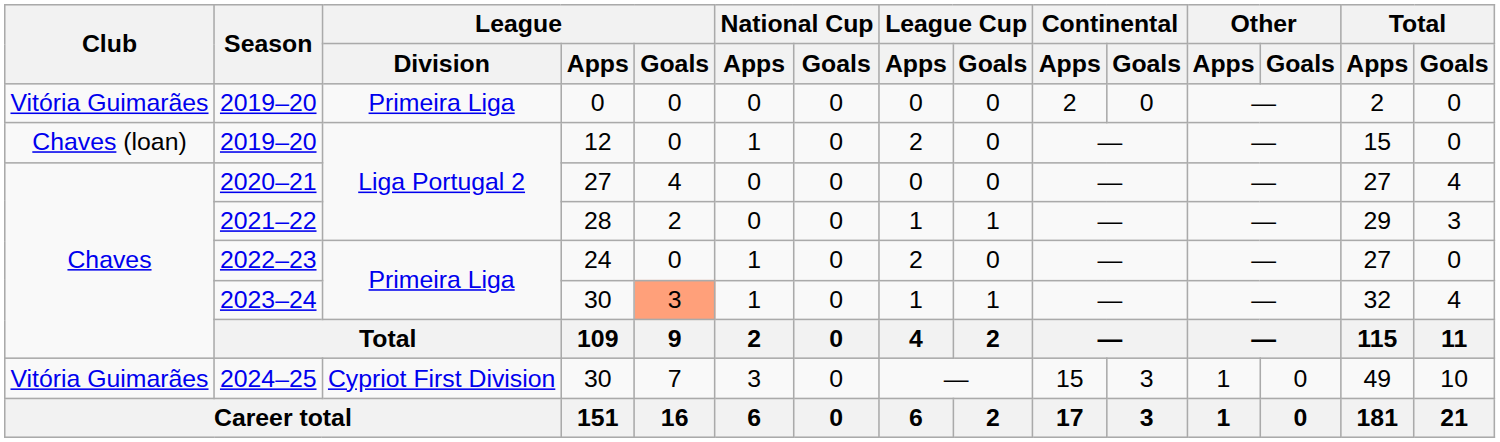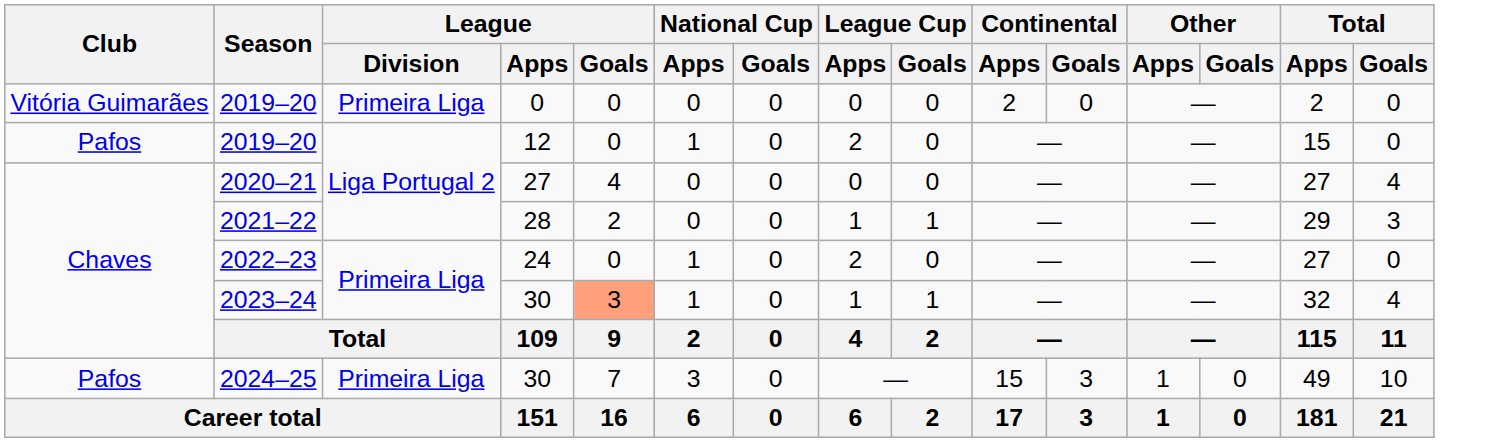2019–20 / 12 | Club: Chaves (loan) -> Pafos
2024–25 | Club: Vitória Guimarães -> Pafos
2024–25 | League / Division: Cypriot First Division -> Primeira Liga
